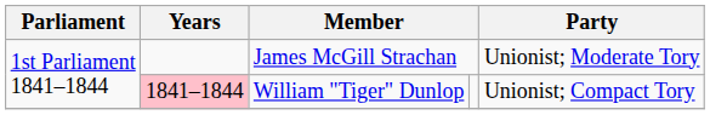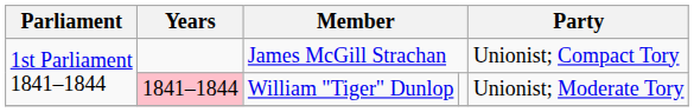James McGill Strachan | Party: Unionist; Moderate Tory -> Unionist; Compact Tory
William "Tiger" Dunlop | Party: Unionist; Compact Tory -> Unionist; Moderate Tory
